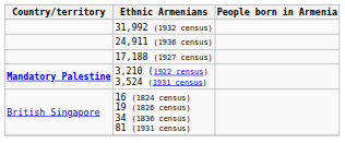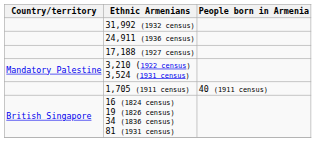3,210 (1922 census) 3,524 (1931 census) | Country/territory: bold -> normal
+ row: 1,705 (1911 census) | 40 (1911 census)
